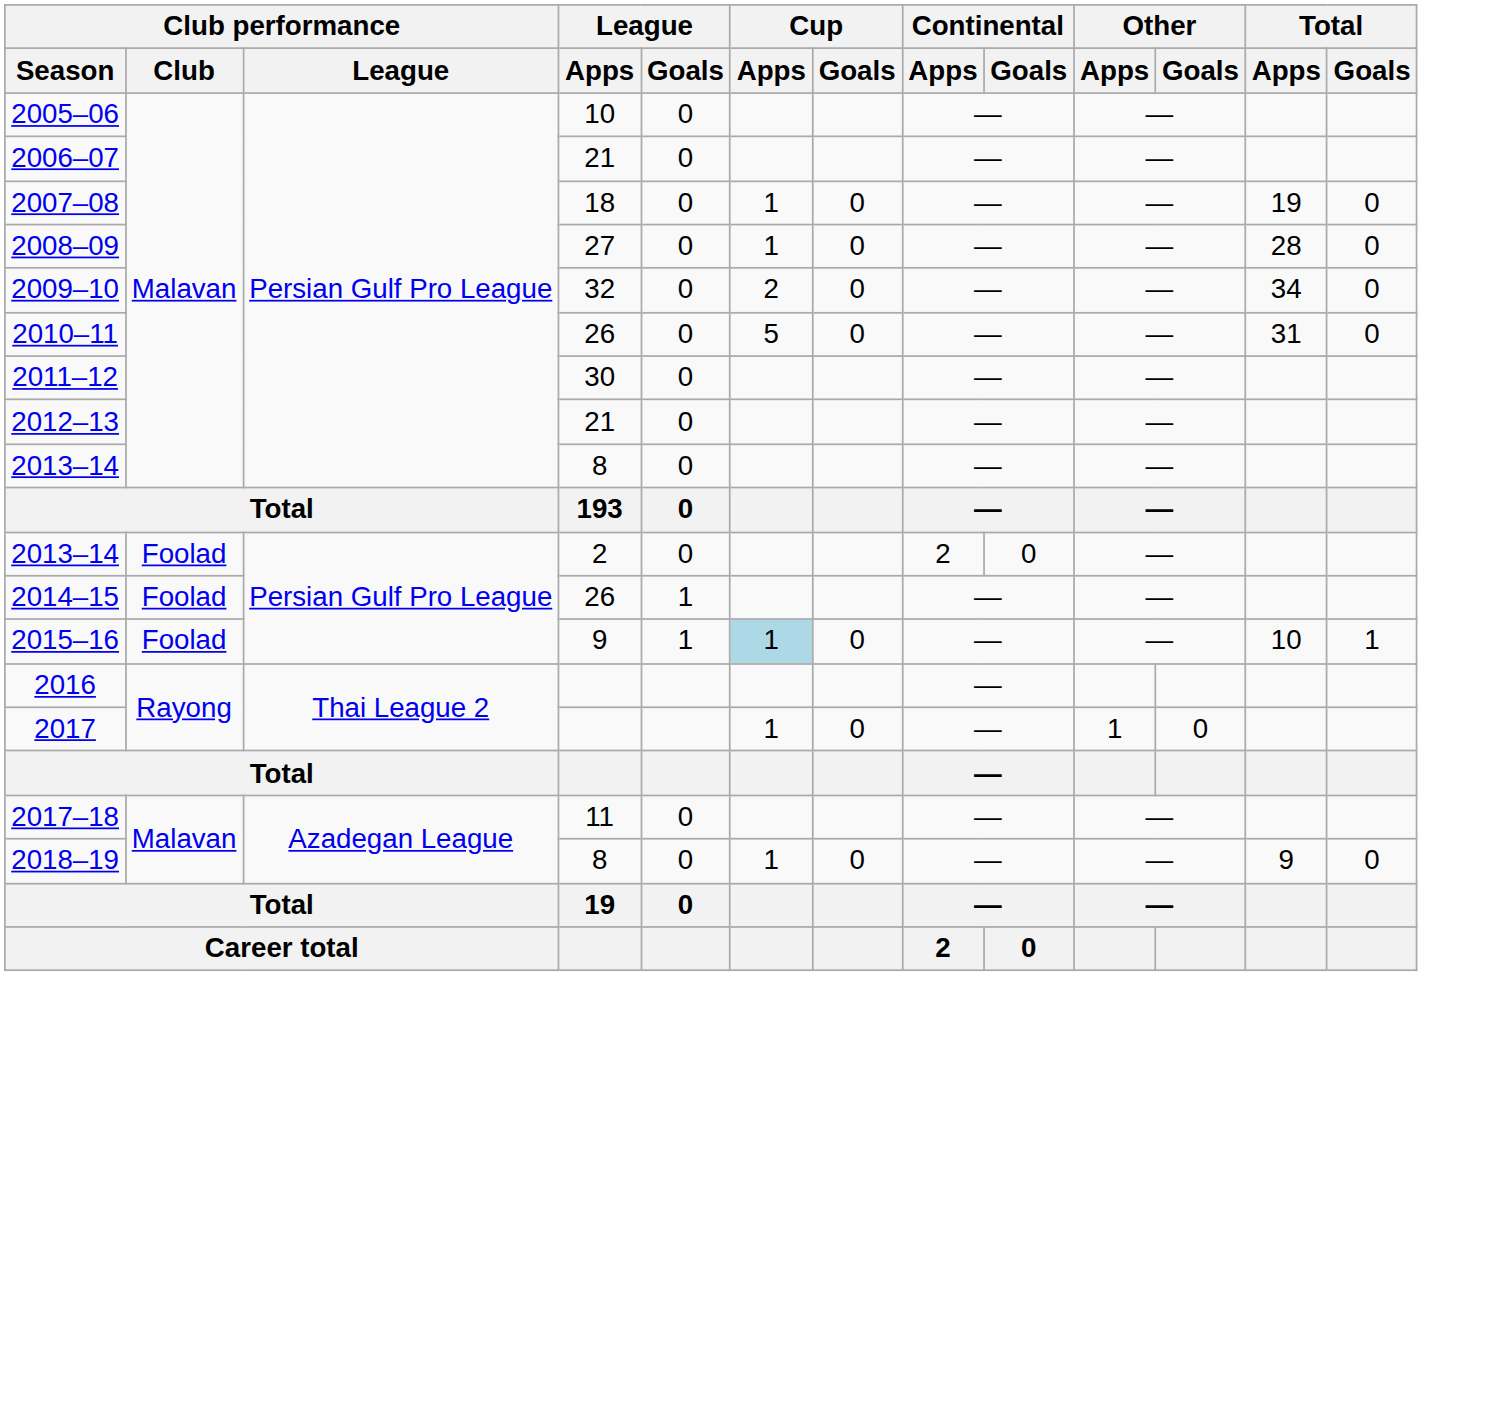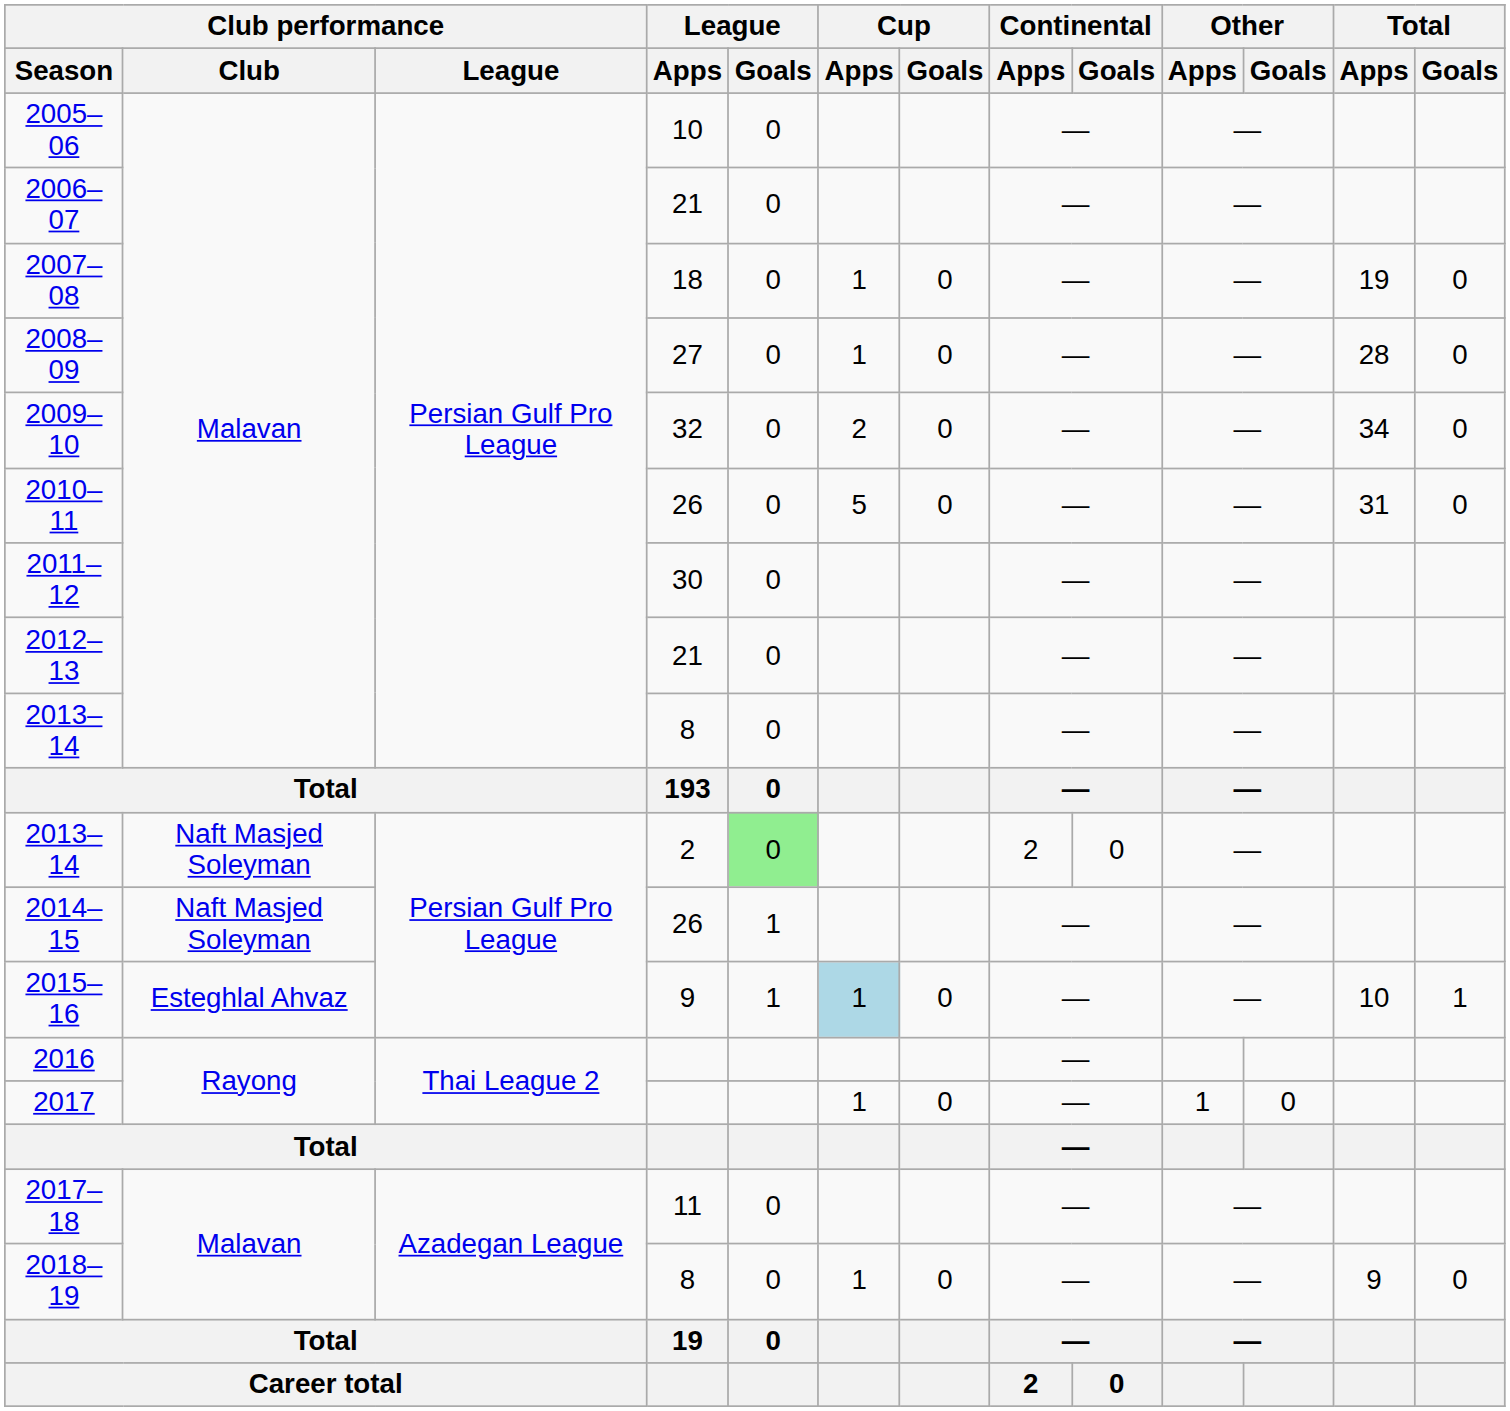2013–14 / 2 | Club performance / Club: Foolad -> Naft Masjed Soleyman
2013–14 / 2 | League / Goals: no background -> lightgreen background
2014–15 | Club performance / Club: Foolad -> Naft Masjed Soleyman
2015–16 | Club performance / Club: Foolad -> Esteghlal Ahvaz
